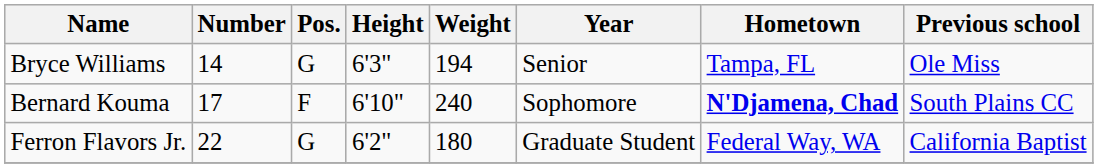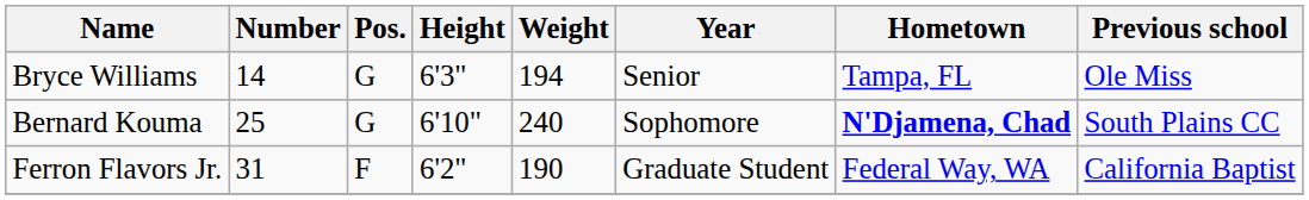Bernard Kouma | Number: 17 -> 25
Bernard Kouma | Pos.: F -> G
Ferron Flavors Jr. | Number: 22 -> 31
Ferron Flavors Jr. | Pos.: G -> F
Ferron Flavors Jr. | Weight: 180 -> 190
